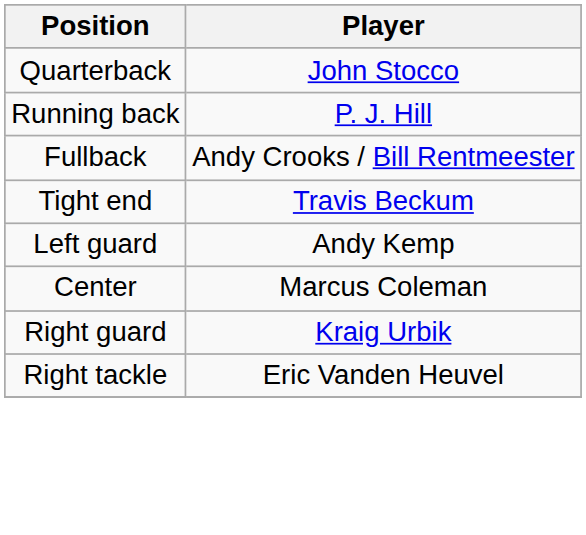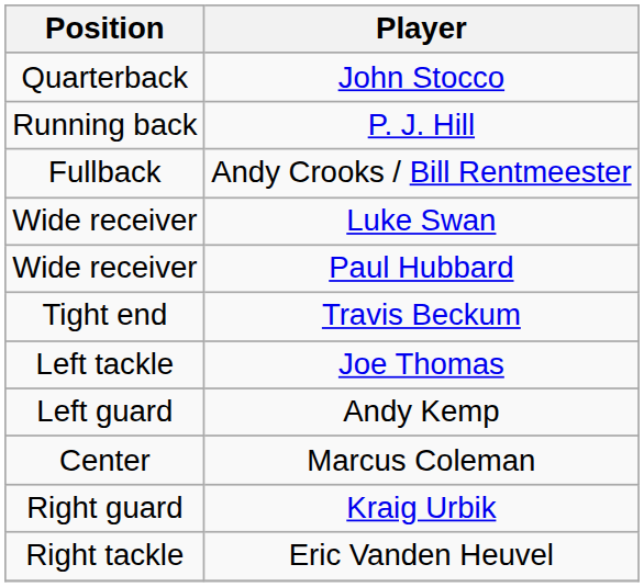+ row: Wide receiver | Luke Swan
+ row: Wide receiver | Paul Hubbard
+ row: Left tackle | Joe Thomas
